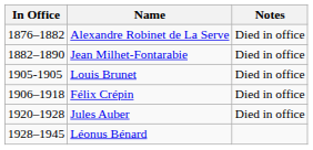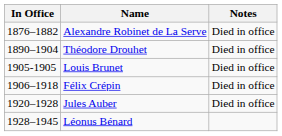- row: 1882–1890 | Jean Milhet-Fontarabie | Died in office
+ row: 1890–1904 | Théodore Drouhet | Died in office
